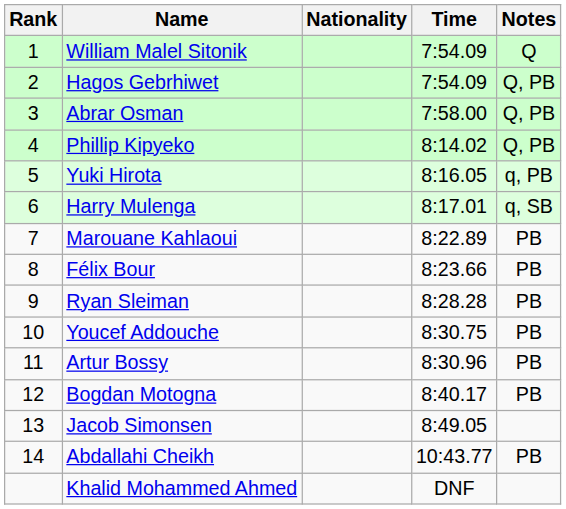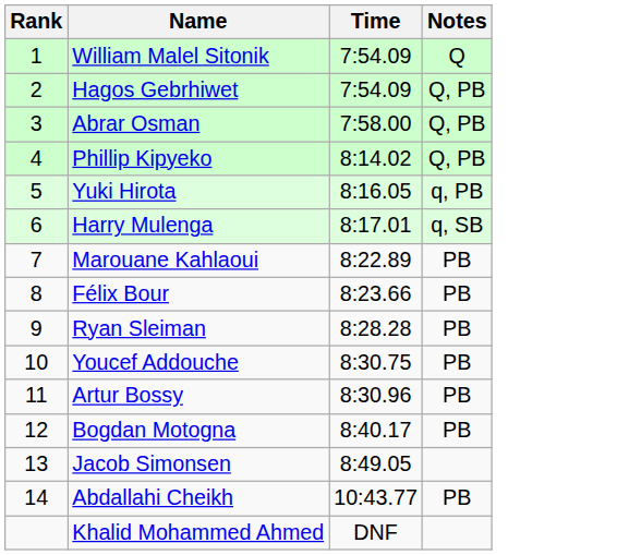- column: Nationality
